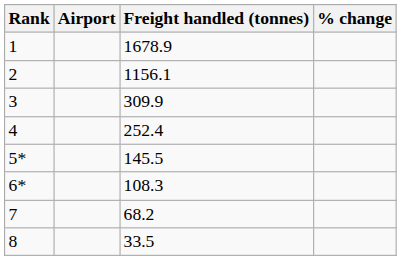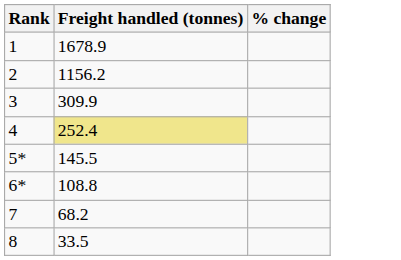- column: Airport
2 | Freight handled (tonnes): 1156.1 -> 1156.2
4 | Freight handled (tonnes): no background -> khaki background
6* | Freight handled (tonnes): 108.3 -> 108.8
